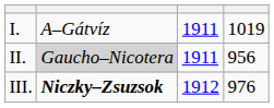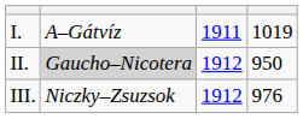II. | column 3: 1911 -> 1912
II. | column 4: 956 -> 950
III. | column 2: bold -> normal
